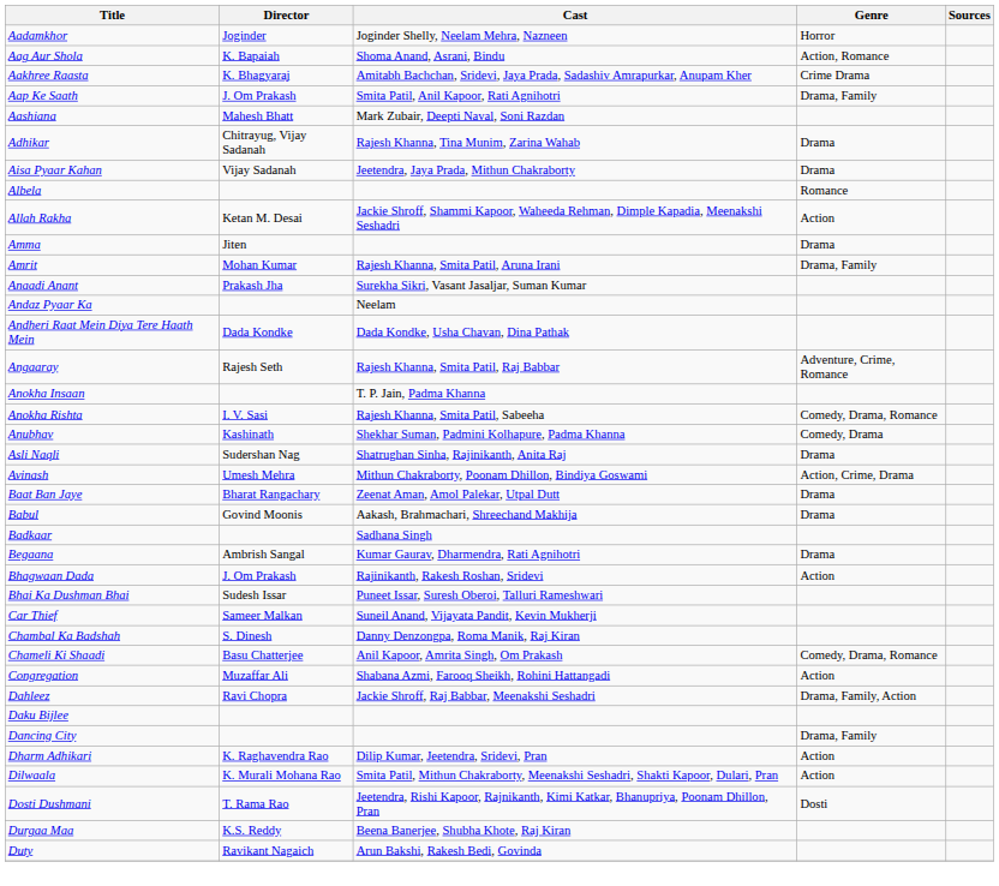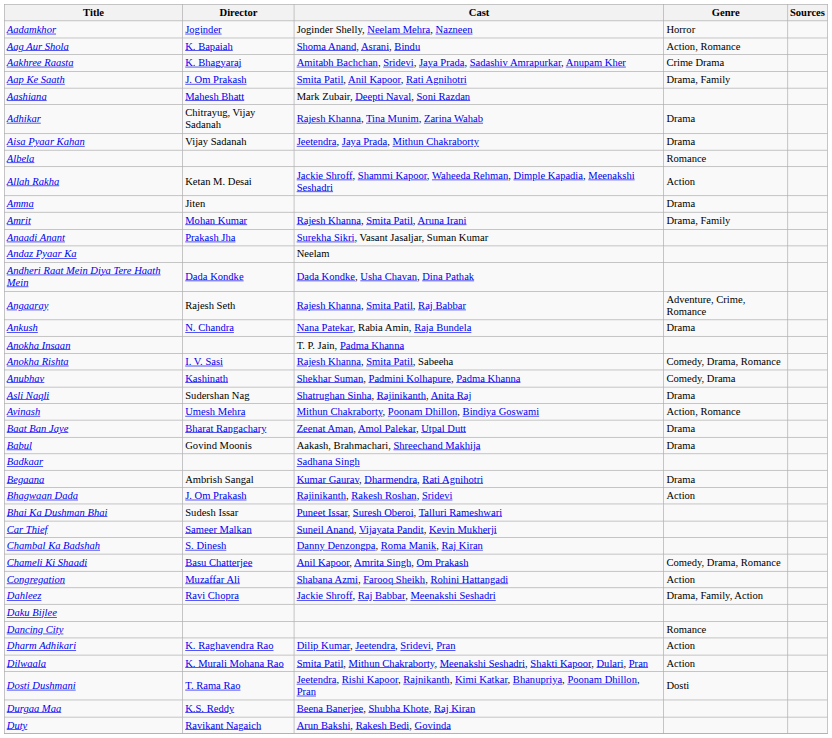+ row: Ankush | N. Chandra | Nana Patekar, Rabia Amin, Raja Bundela | Drama
Avinash | Genre: Action, Crime, Drama -> Action, Romance
Dancing City | Genre: Drama, Family -> Romance
